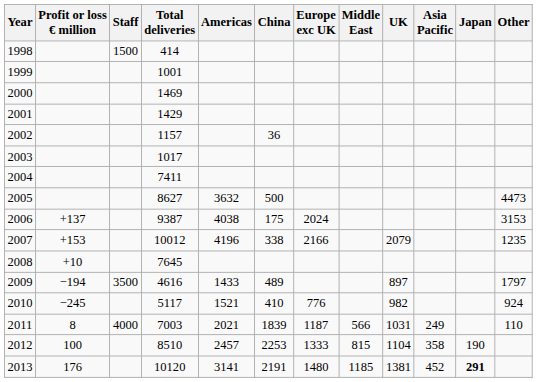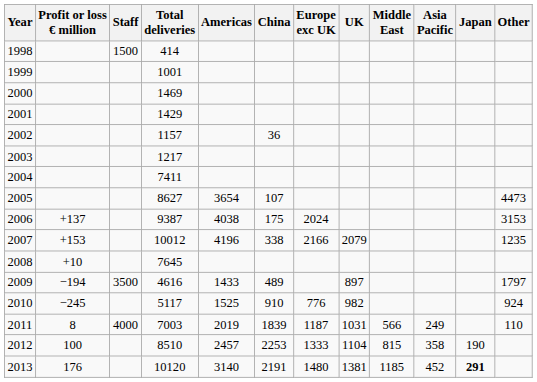columns swapped: UK <-> Middle East
2003 | Total deliveries: 1017 -> 1217
2005 | Americas: 3632 -> 3654
2005 | China: 500 -> 107
2010 | Americas: 1521 -> 1525
2010 | China: 410 -> 910
2011 | Americas: 2021 -> 2019
2013 | Americas: 3141 -> 3140
